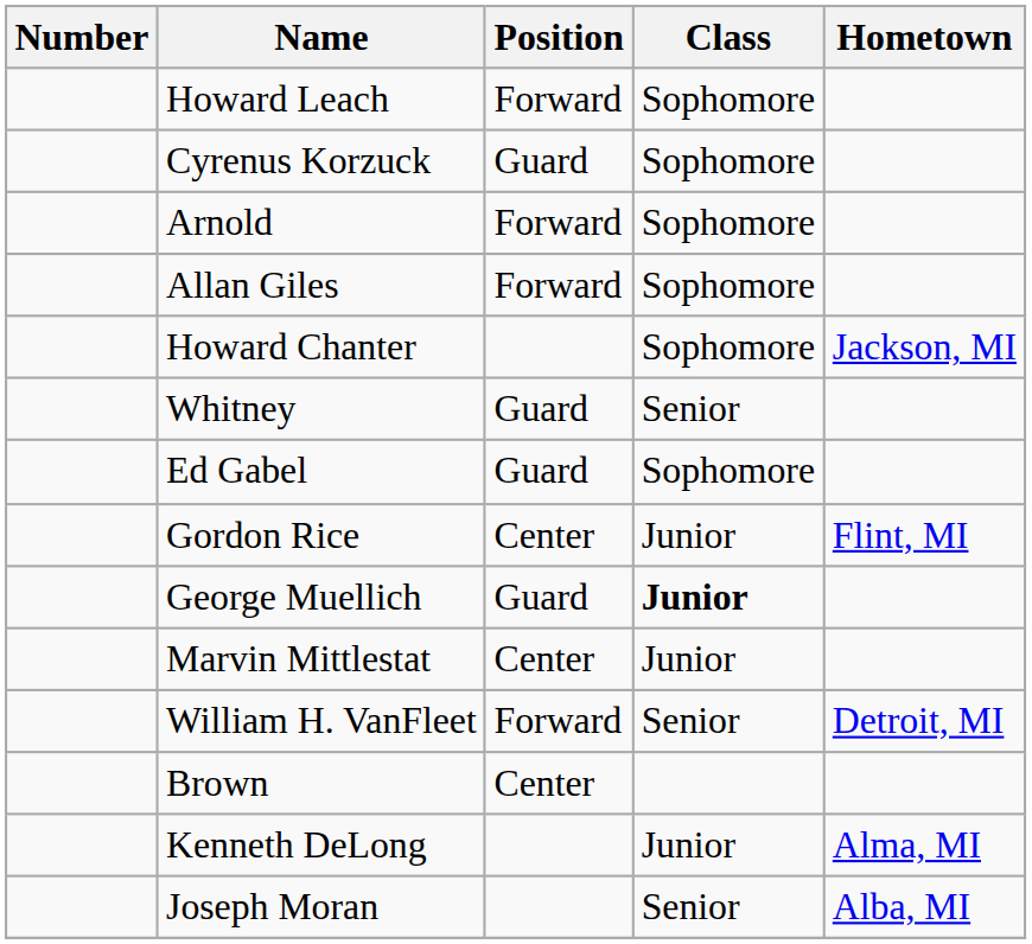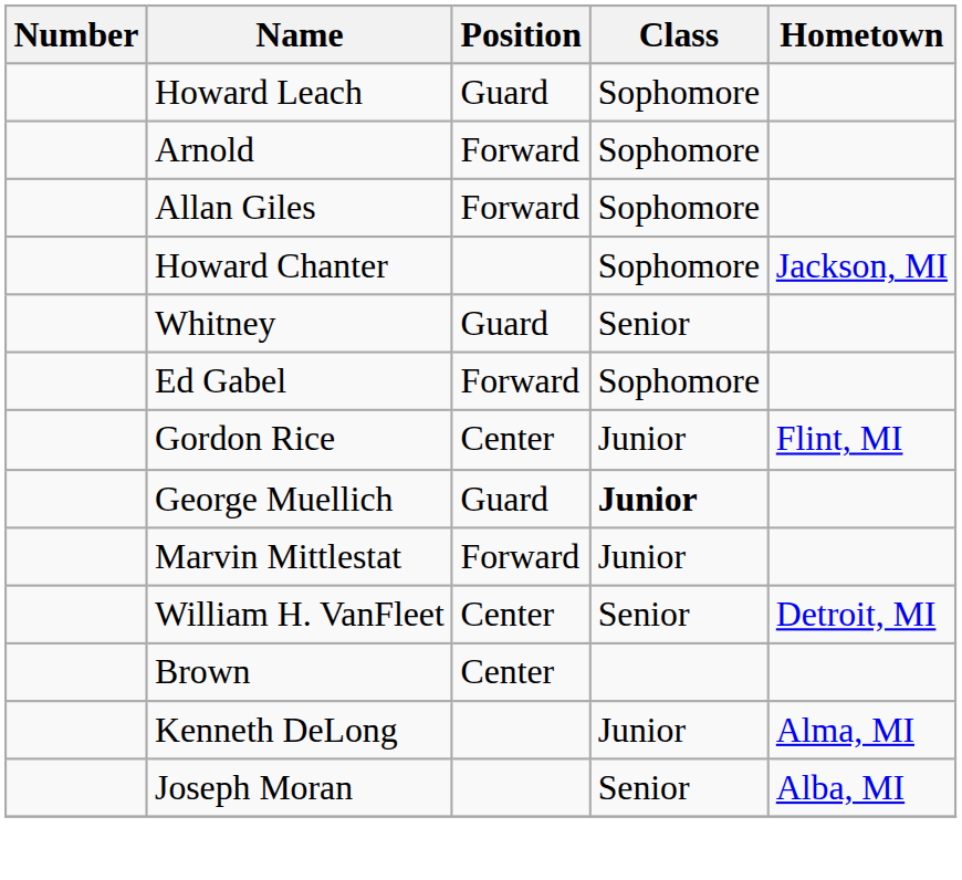Howard Leach | Position: Forward -> Guard
- row: Cyrenus Korzuck | Guard | Sophomore
Ed Gabel | Position: Guard -> Forward
Marvin Mittlestat | Position: Center -> Forward
William H. VanFleet | Position: Forward -> Center
